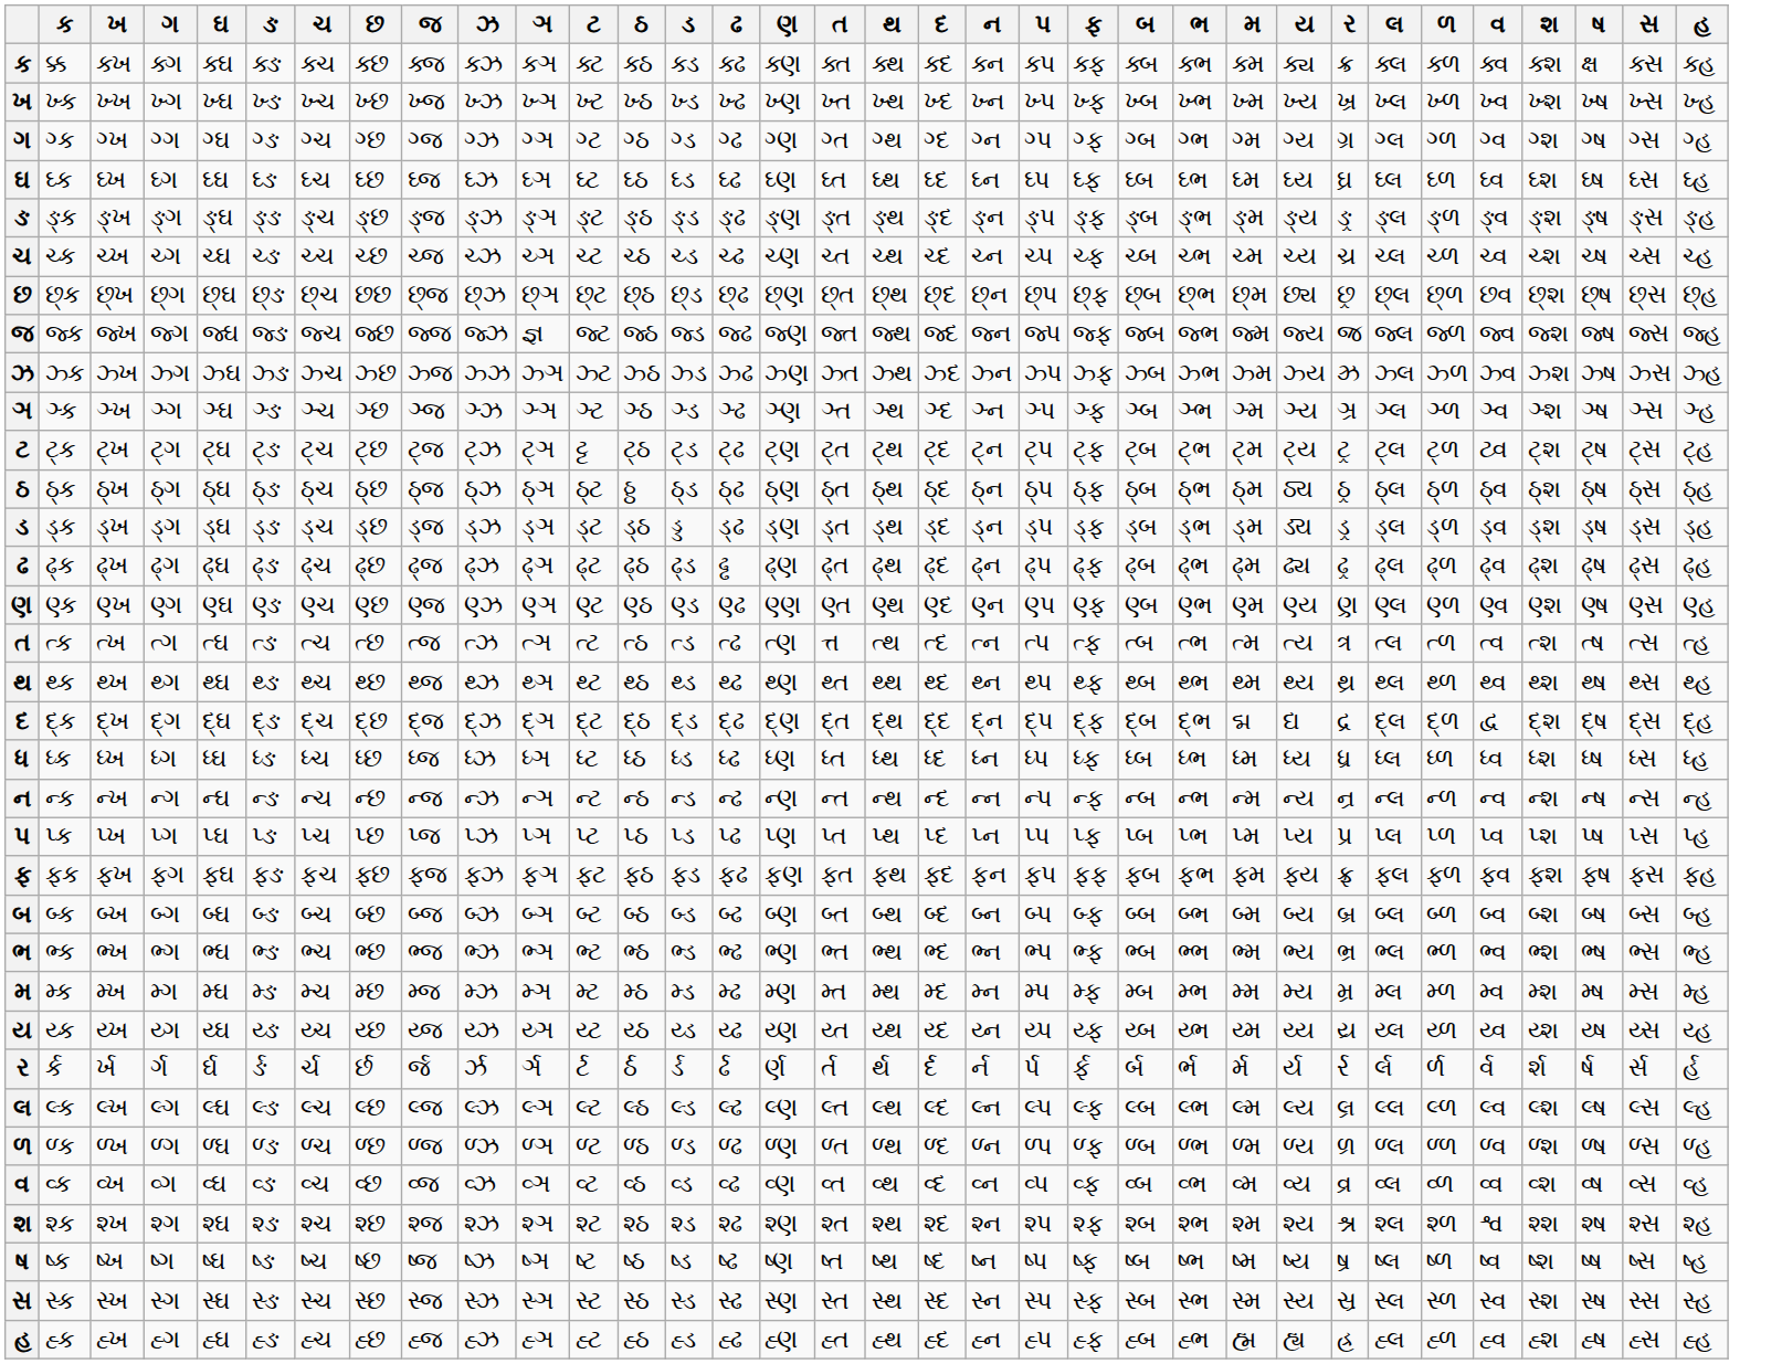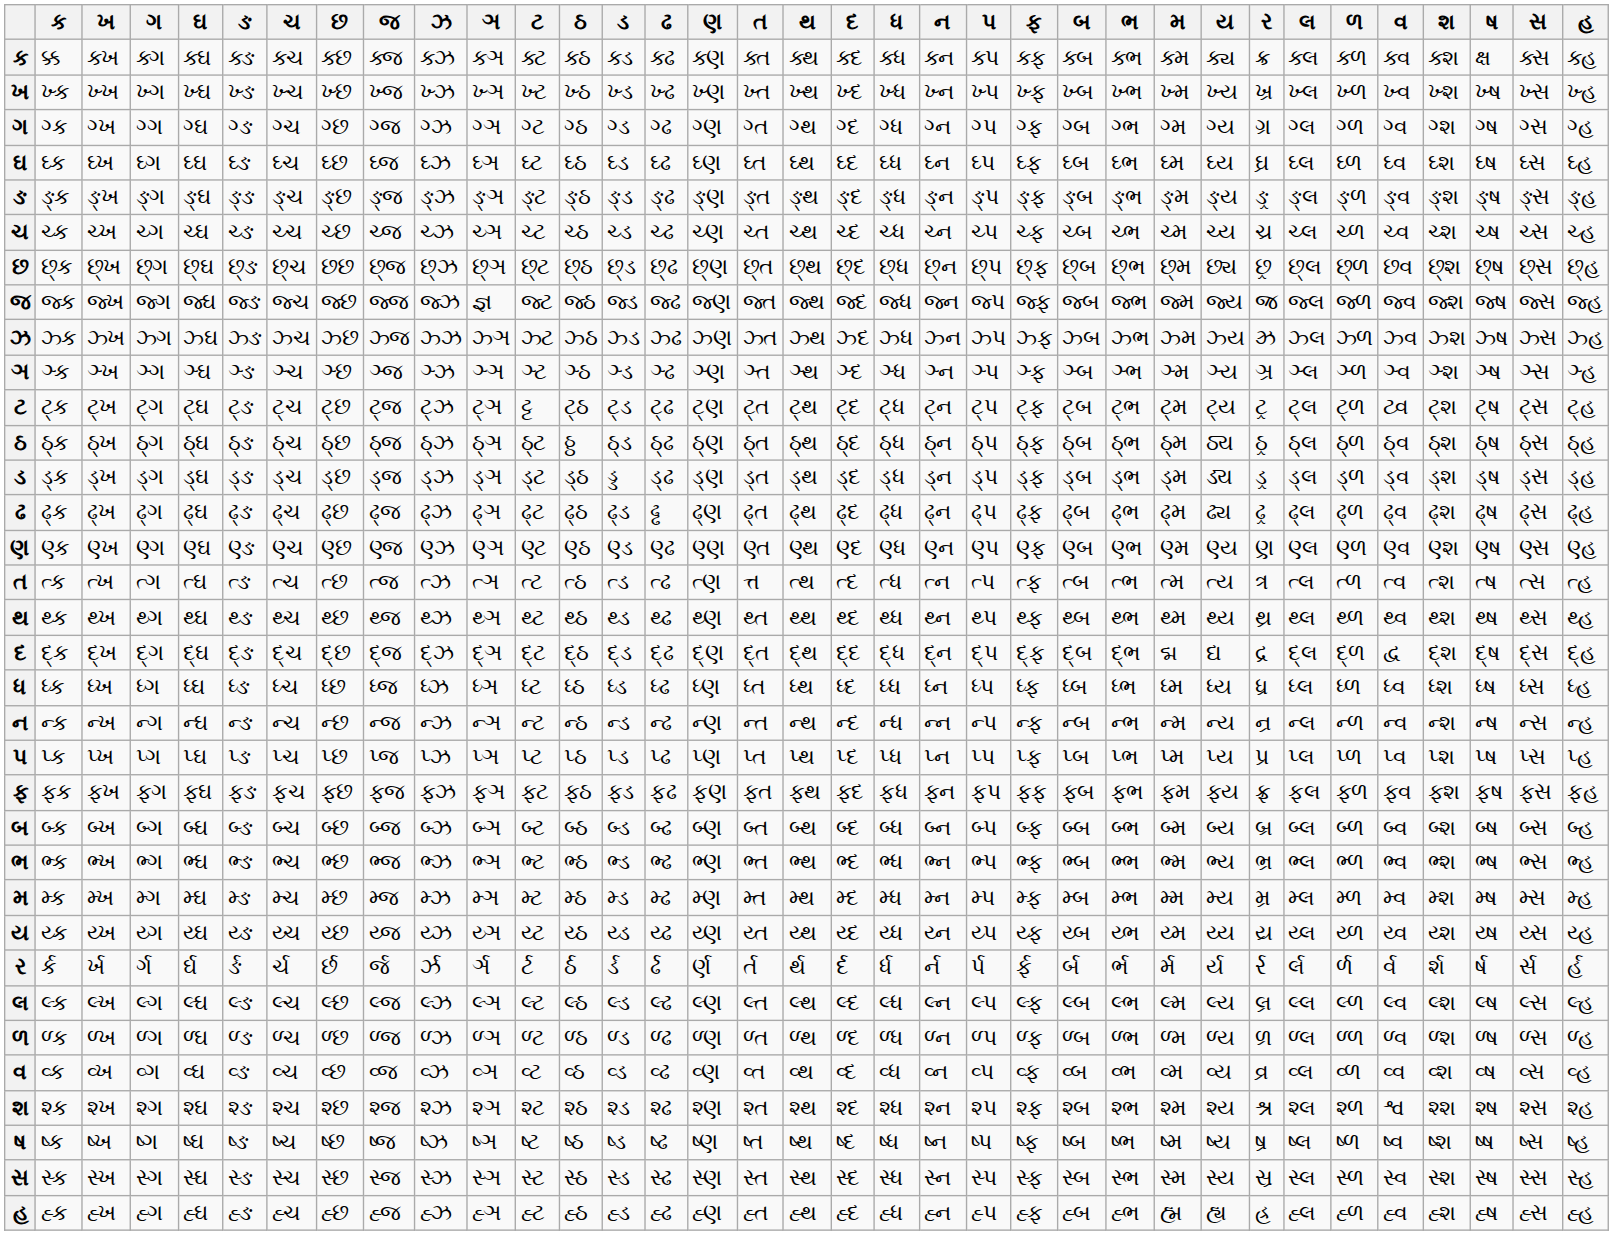+ column: ધ | ક્ધ | ખ્ધ | ગ્ધ | ઘ્ધ | ઙ્ધ | ચ્ધ | છ્ધ | જ્ધ | ઝ્ધ | ઞ્ધ | ટ્ધ | ઠ્ધ | ડ્ધ | ઢ્ધ | ણ્ધ | ત્ધ | થ્ધ | દ્ધ | ધ્ધ | ન્ધ | પ્ધ | ફ્ધ | બ્ધ | ભ્ધ | મ્ધ | ય્ધ | ર્ધ | લ્ધ | ળ્ધ | વ્ધ | શ્ધ | ષ્ધ | સ્ધ | હ્ધ
